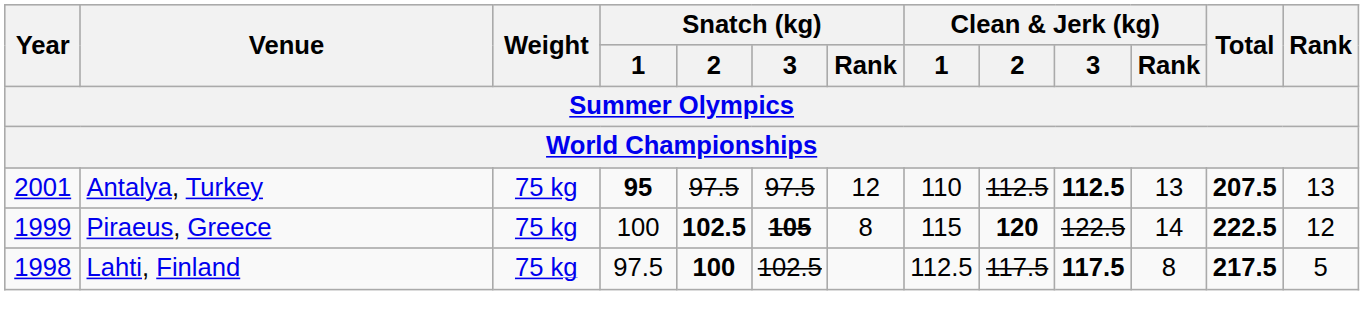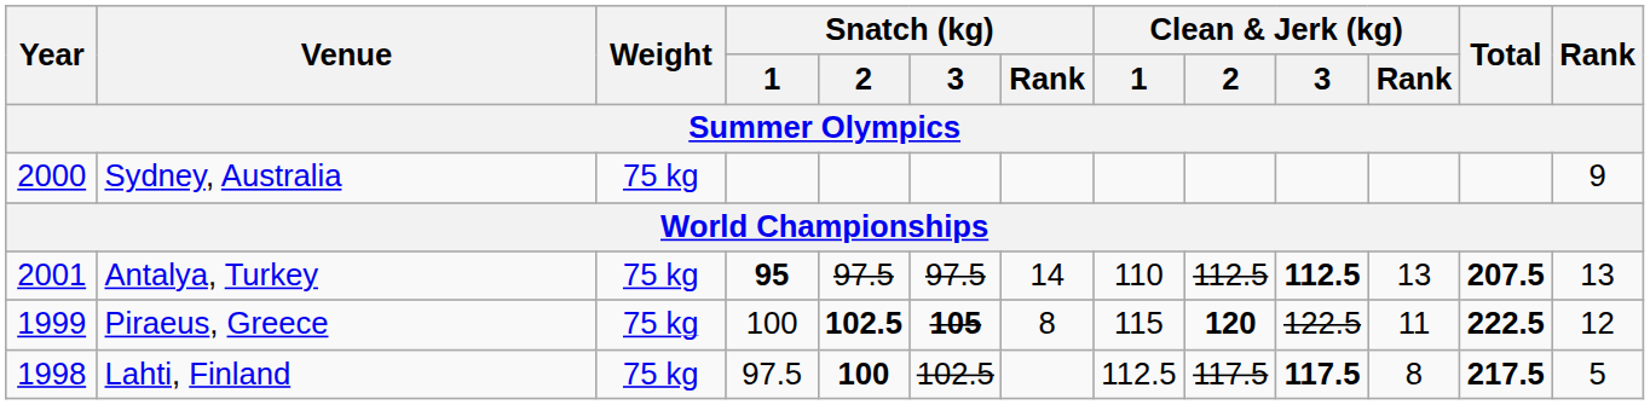+ row: 2000 | Sydney, Australia | 75 kg | 9
Antalya, Turkey | Snatch (kg) / Rank: 12 -> 14
Piraeus, Greece | Clean & Jerk (kg) / Rank: 14 -> 11
